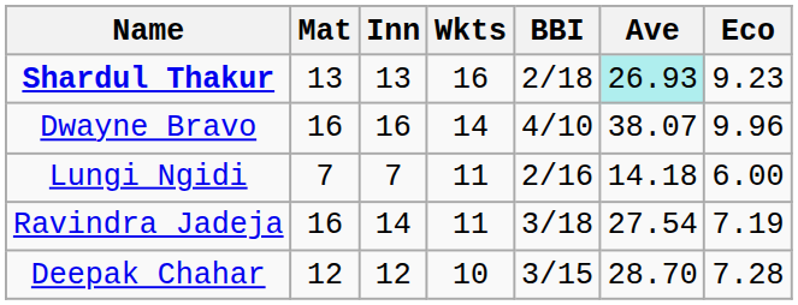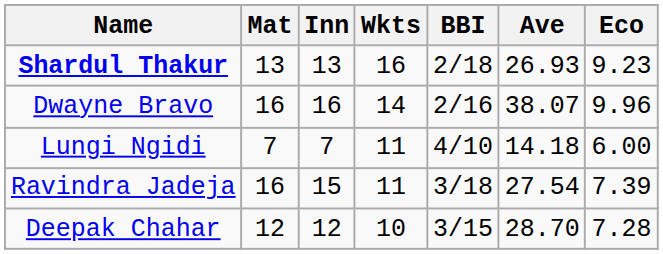Shardul Thakur | Ave: paleturquoise background -> no background
Dwayne Bravo | BBI: 4/10 -> 2/16
Lungi Ngidi | BBI: 2/16 -> 4/10
Ravindra Jadeja | Inn: 14 -> 15
Ravindra Jadeja | Eco: 7.19 -> 7.39
